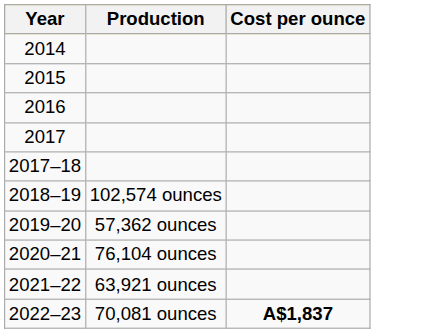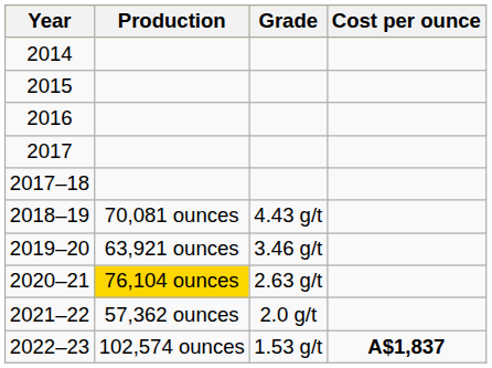+ column: Grade | 4.43 g/t | 3.46 g/t | 2.63 g/t | 2.0 g/t | 1.53 g/t
2018–19 | Production: 102,574 ounces -> 70,081 ounces
2019–20 | Production: 57,362 ounces -> 63,921 ounces
2020–21 | Production: no background -> gold background
2021–22 | Production: 63,921 ounces -> 57,362 ounces
2022–23 | Production: 70,081 ounces -> 102,574 ounces
